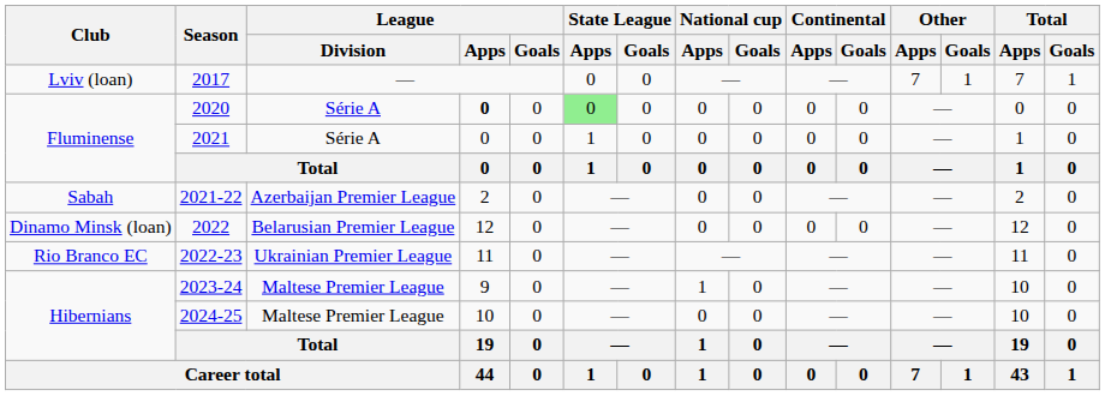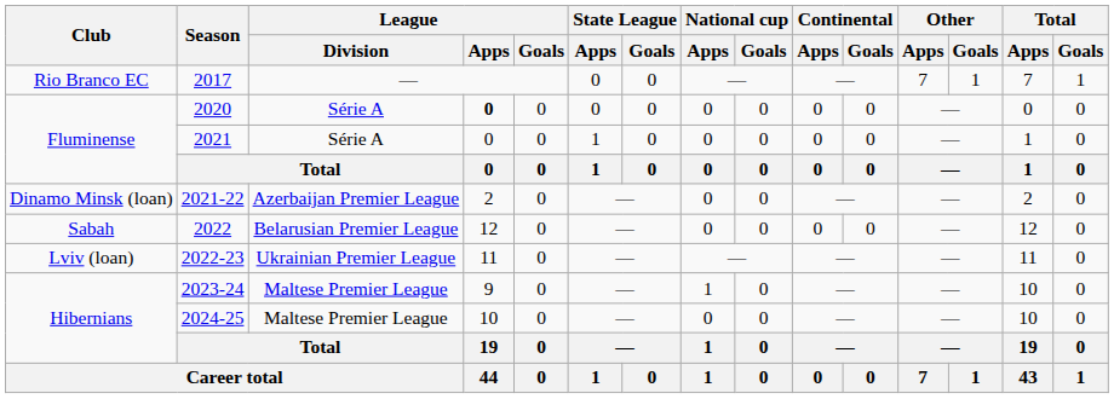2017 | Club: Lviv (loan) -> Rio Branco EC
2020 | State League / Apps: lightgreen background -> no background
2021-22 | Club: Sabah -> Dinamo Minsk (loan)
2022 | Club: Dinamo Minsk (loan) -> Sabah
2022-23 | Club: Rio Branco EC -> Lviv (loan)
